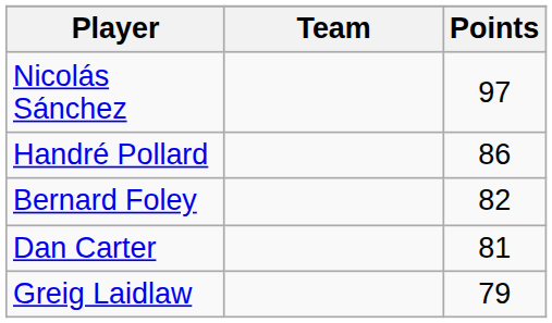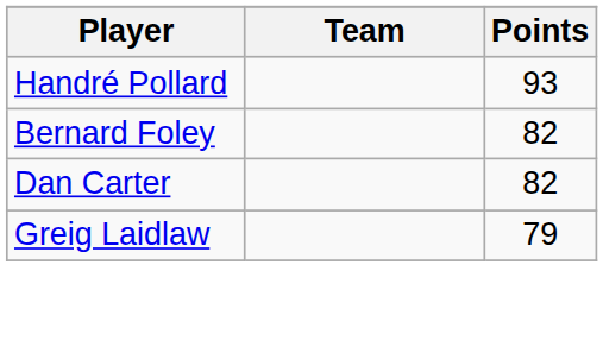- row: Nicolás Sánchez | 97
Handré Pollard | Points: 86 -> 93
Dan Carter | Points: 81 -> 82
